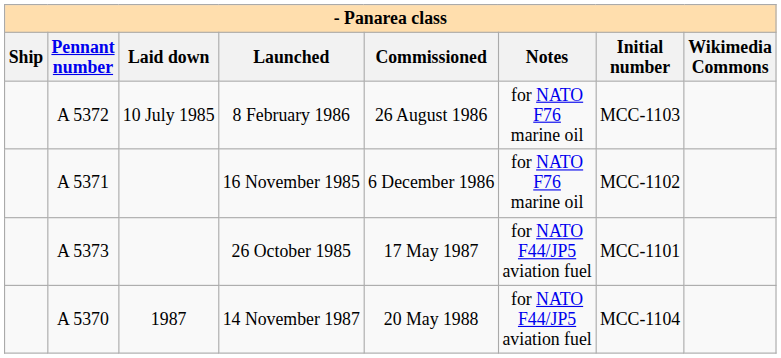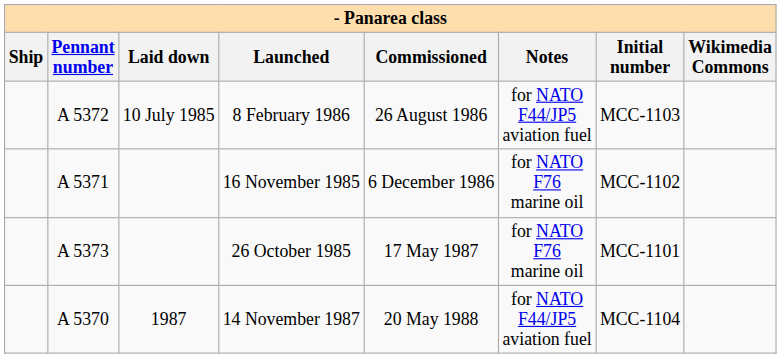8 February 1986 | Notes: for NATO F76 marine oil -> for NATO F44/JP5 aviation fuel
26 October 1985 | Notes: for NATO F44/JP5 aviation fuel -> for NATO F76 marine oil
